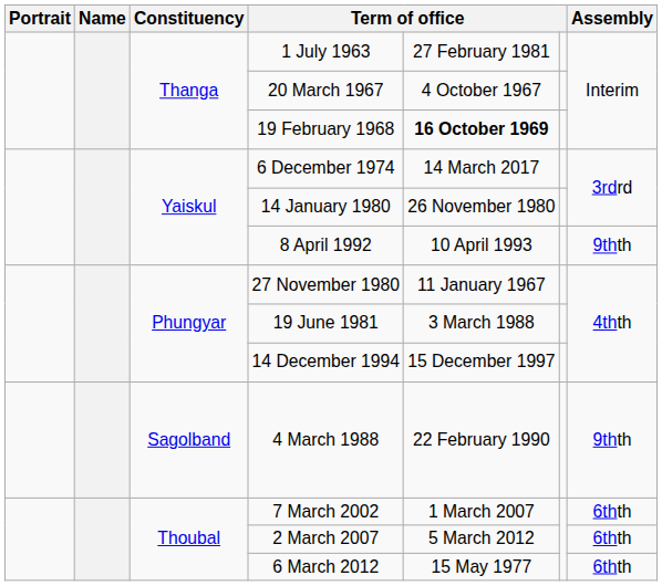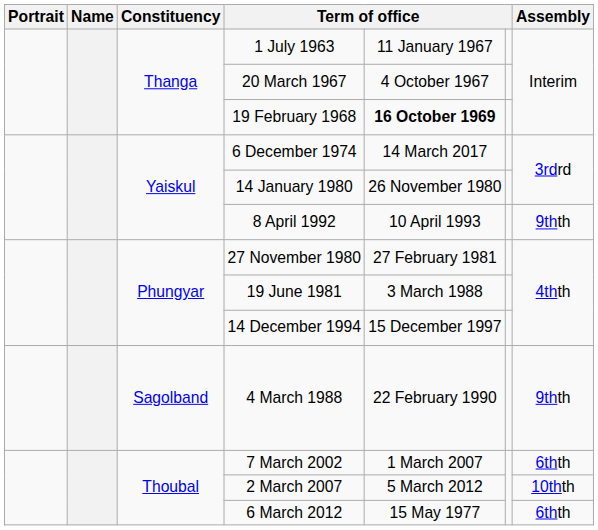1 July 1963 | column 5: 27 February 1981 -> 11 January 1967
27 November 1980 | column 5: 11 January 1967 -> 27 February 1981
2 March 2007 | Assembly: 6thth -> 10thth
